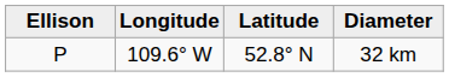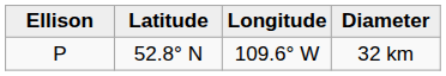columns swapped: Latitude <-> Longitude
